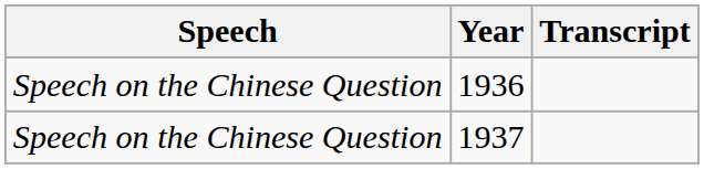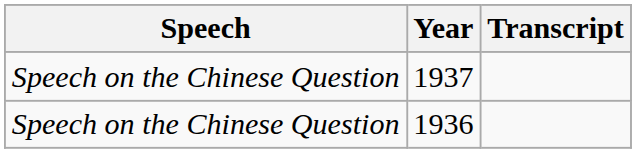rows swapped: 1936 <-> 1937
